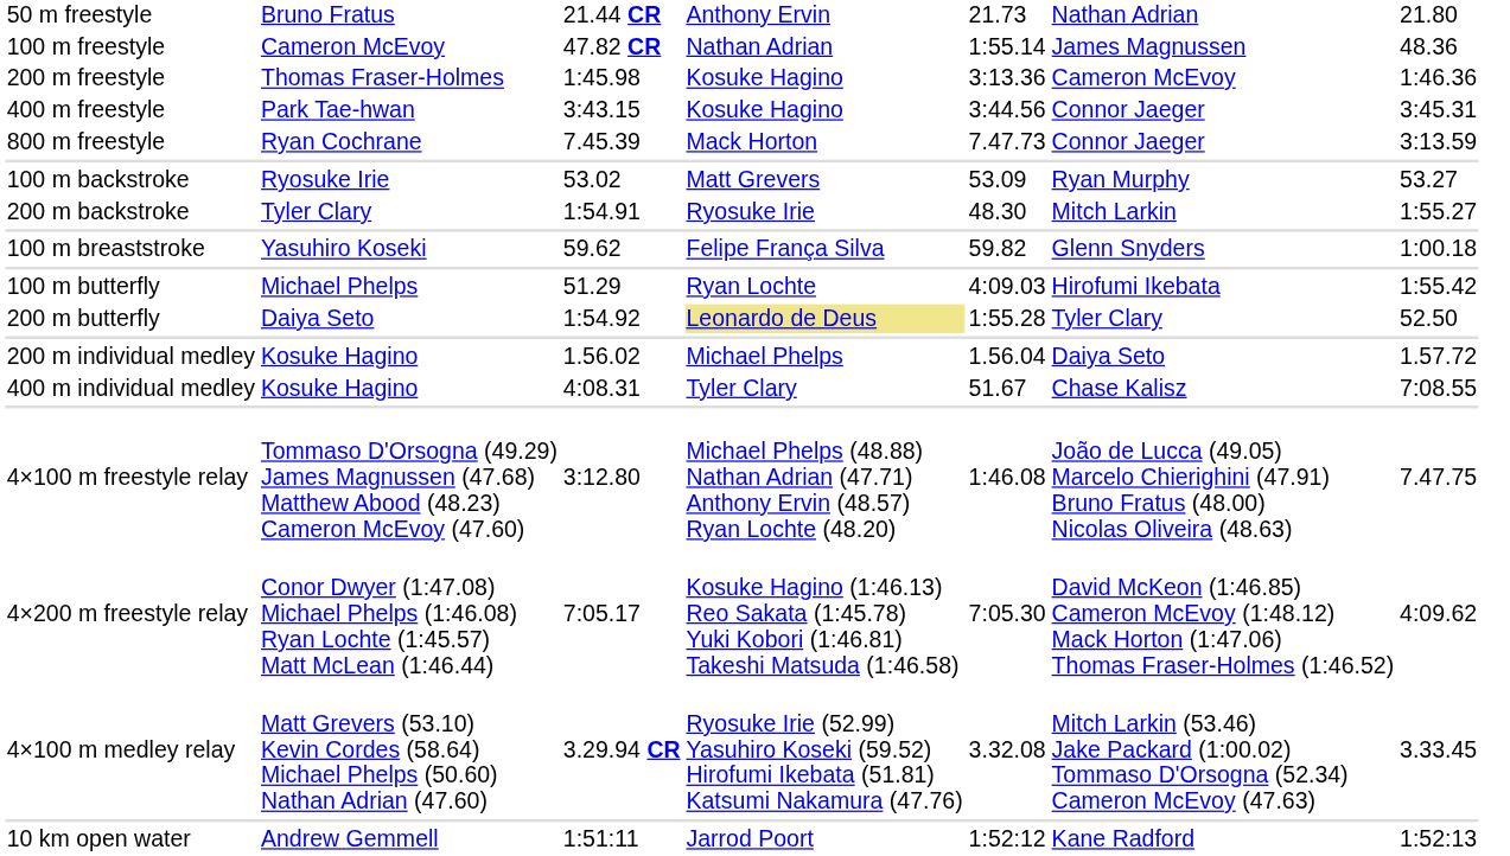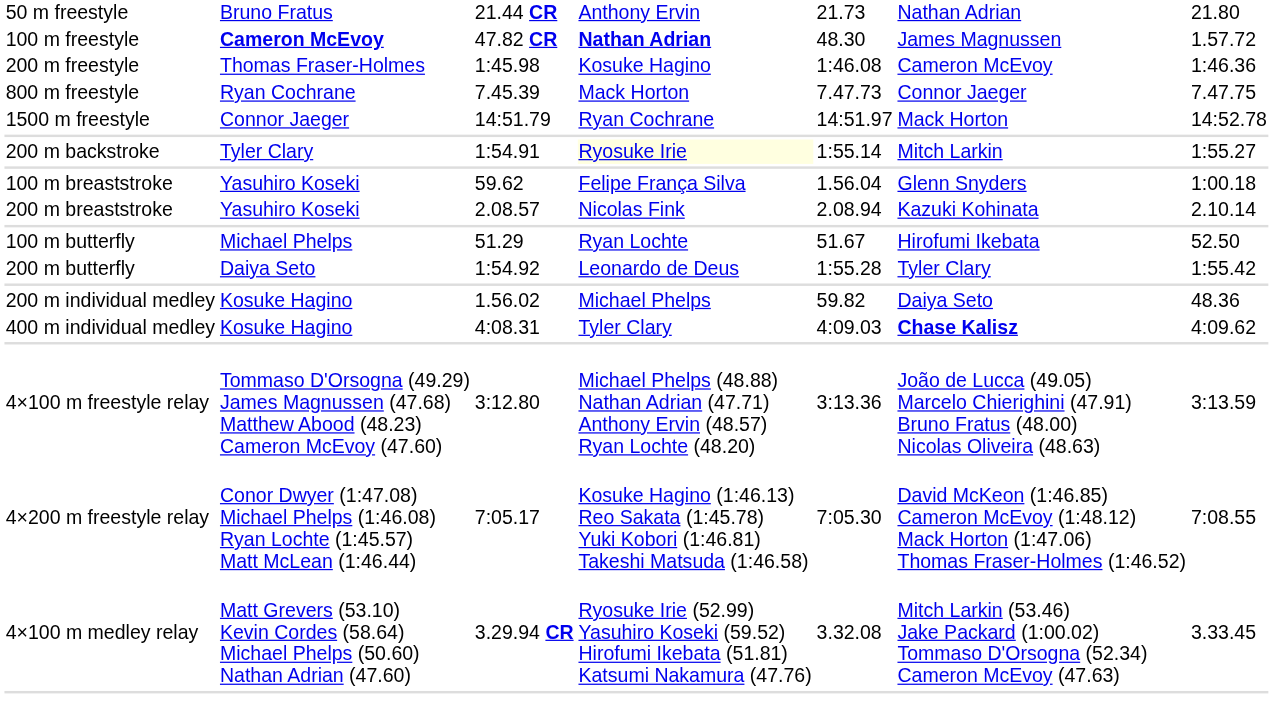100 m freestyle | column 2: normal -> bold
100 m freestyle | column 4: normal -> bold
100 m freestyle | column 5: 1:55.14 -> 48.30
100 m freestyle | column 7: 48.36 -> 1.57.72
200 m freestyle | column 5: 3:13.36 -> 1:46.08
- row: 400 m freestyle | Park Tae-hwan | 3:43.15 | Kosuke Hagino | 3:44.56 | Connor Jaeger | 3:45.31
800 m freestyle | column 7: 3:13.59 -> 7.47.75
+ row: 1500 m freestyle | Connor Jaeger | 14:51.79 | Ryan Cochrane | 14:51.97 | Mack Horton | 14:52.78
- row: 100 m backstroke | Ryosuke Irie | 53.02 | Matt Grevers | 53.09 | Ryan Murphy | 53.27
200 m backstroke | column 4: no background -> lightyellow background
200 m backstroke | column 5: 48.30 -> 1:55.14
100 m breaststroke | column 5: 59.82 -> 1.56.04
+ row: 200 m breaststroke | Yasuhiro Koseki | 2.08.57 | Nicolas Fink | 2.08.94 | Kazuki Kohinata | 2.10.14
100 m butterfly | column 5: 4:09.03 -> 51.67
100 m butterfly | column 7: 1:55.42 -> 52.50
200 m butterfly | column 4: khaki background -> no background
200 m butterfly | column 7: 52.50 -> 1:55.42
200 m individual medley | column 5: 1.56.04 -> 59.82
200 m individual medley | column 7: 1.57.72 -> 48.36
400 m individual medley | column 5: 51.67 -> 4:09.03
400 m individual medley | column 6: normal -> bold
400 m individual medley | column 7: 7:08.55 -> 4:09.62
4×100 m freestyle relay | column 5: 1:46.08 -> 3:13.36
4×100 m freestyle relay | column 7: 7.47.75 -> 3:13.59
4×200 m freestyle relay | column 7: 4:09.62 -> 7:08.55
- row: 10 km open water | Andrew Gemmell | 1:51:11 | Jarrod Poort | 1:52:12 | Kane Radford | 1:52:13
